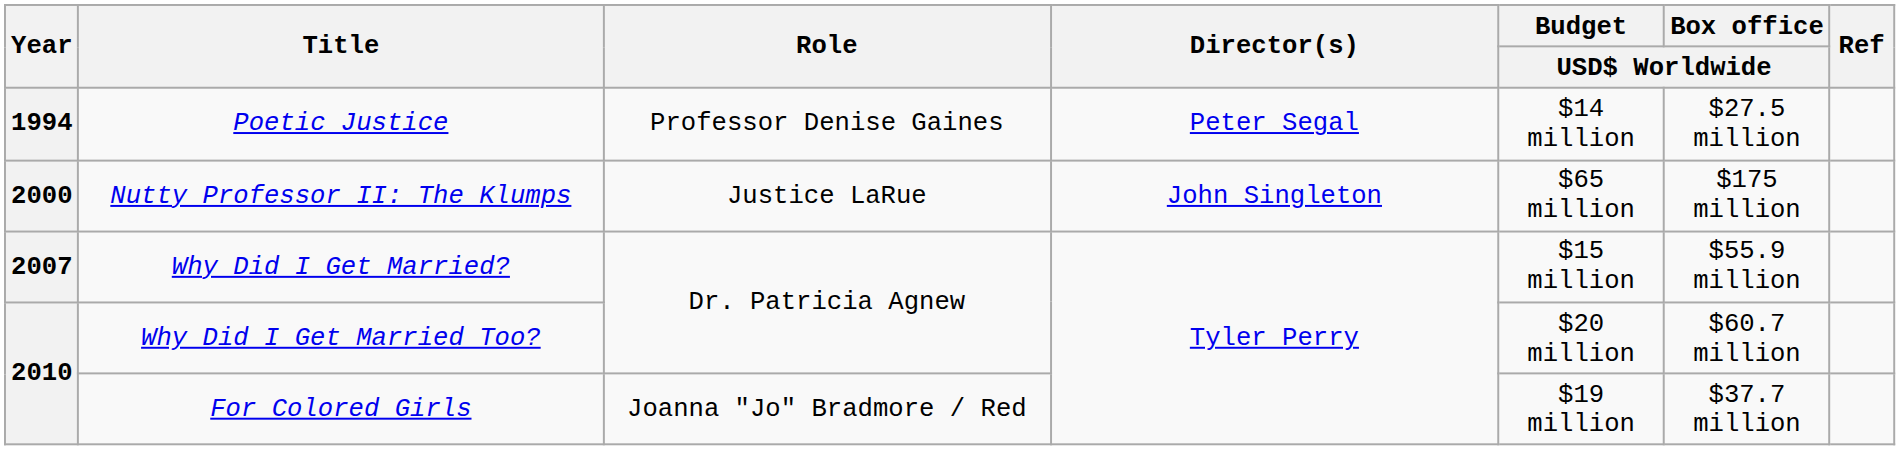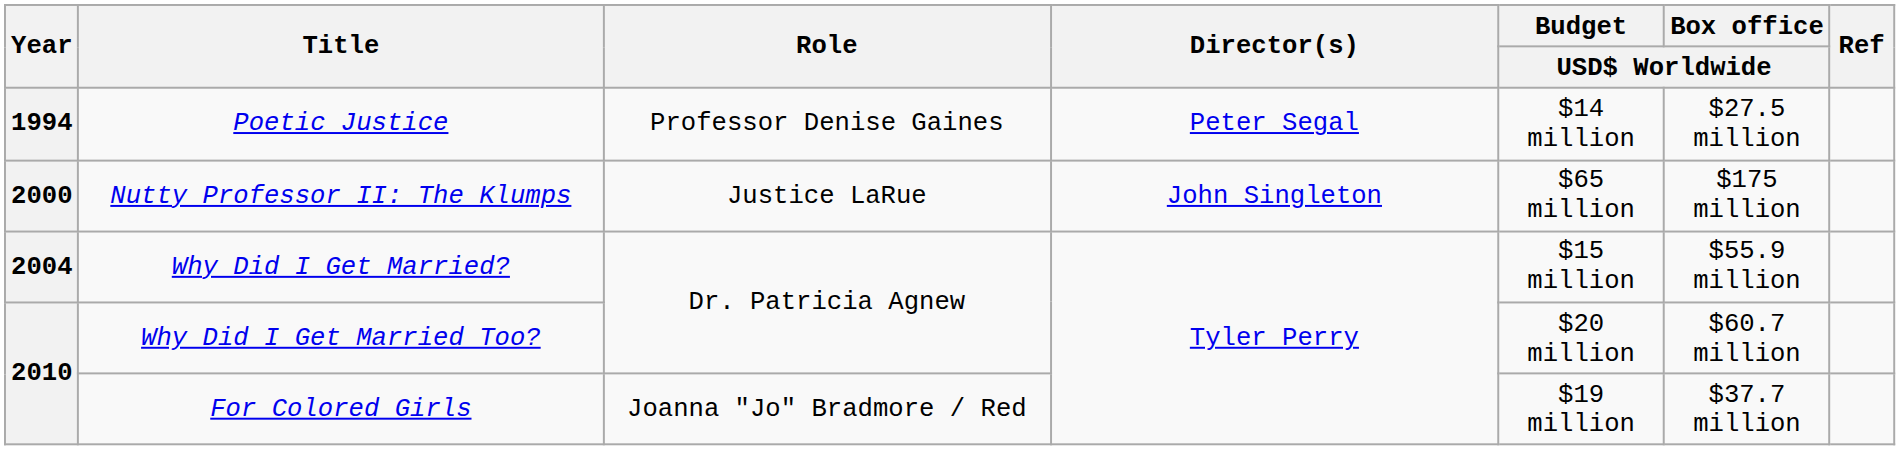Why Did I Get Married? | Year: 2007 -> 2004
